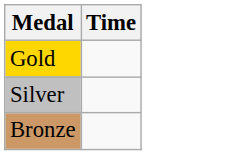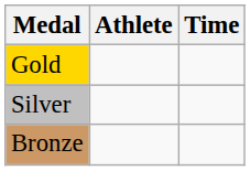+ column: Athlete
